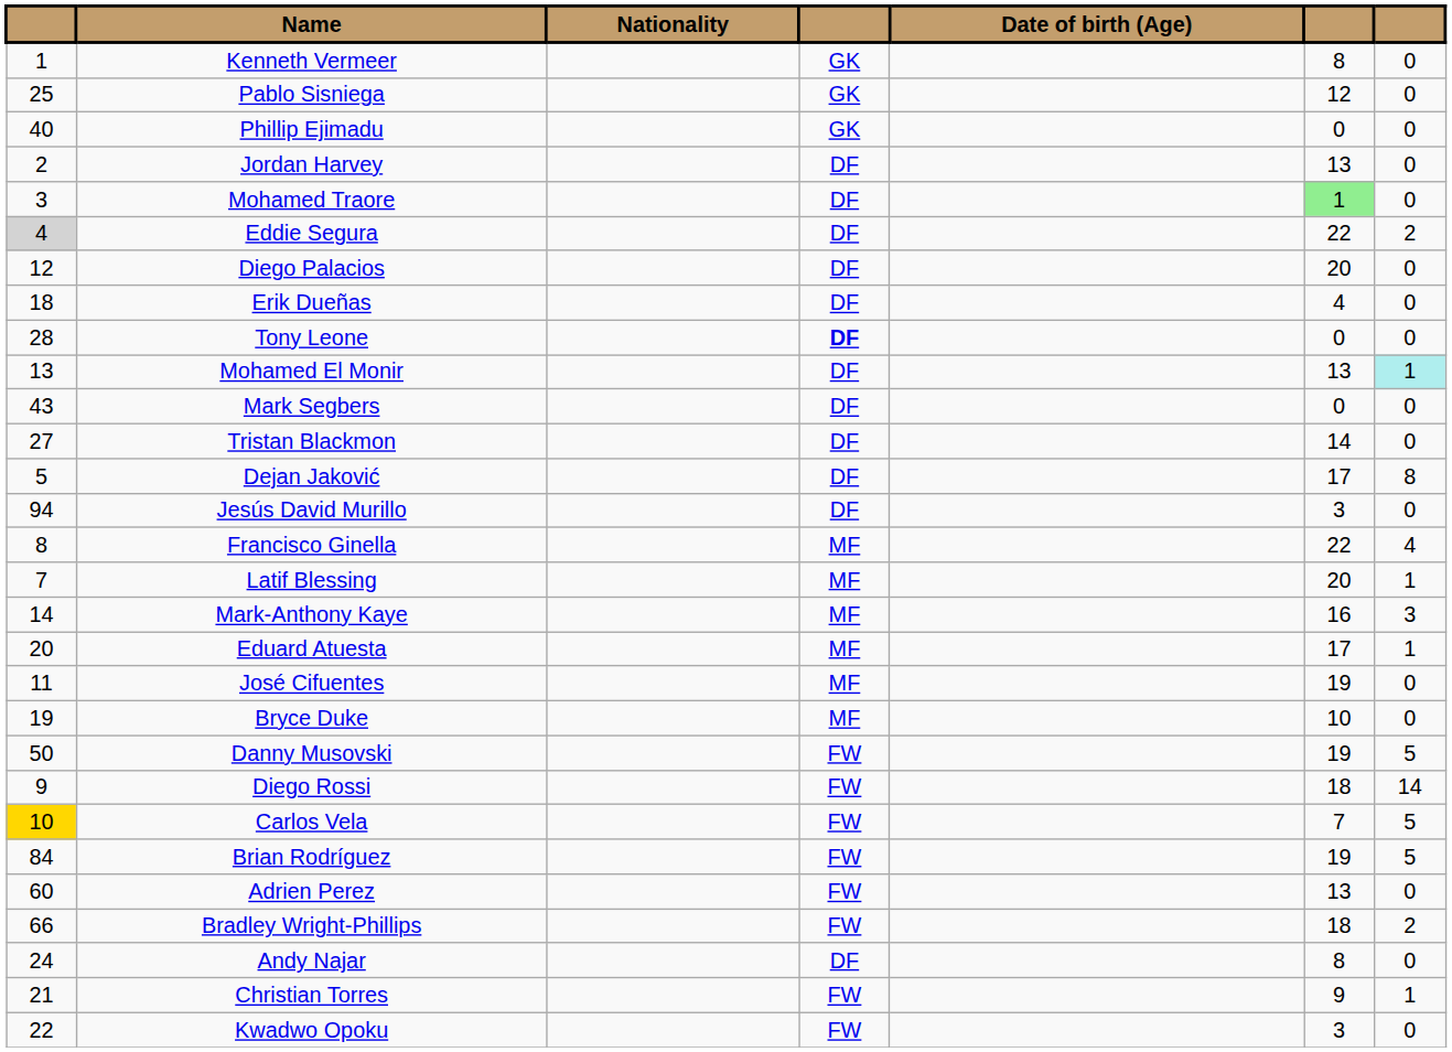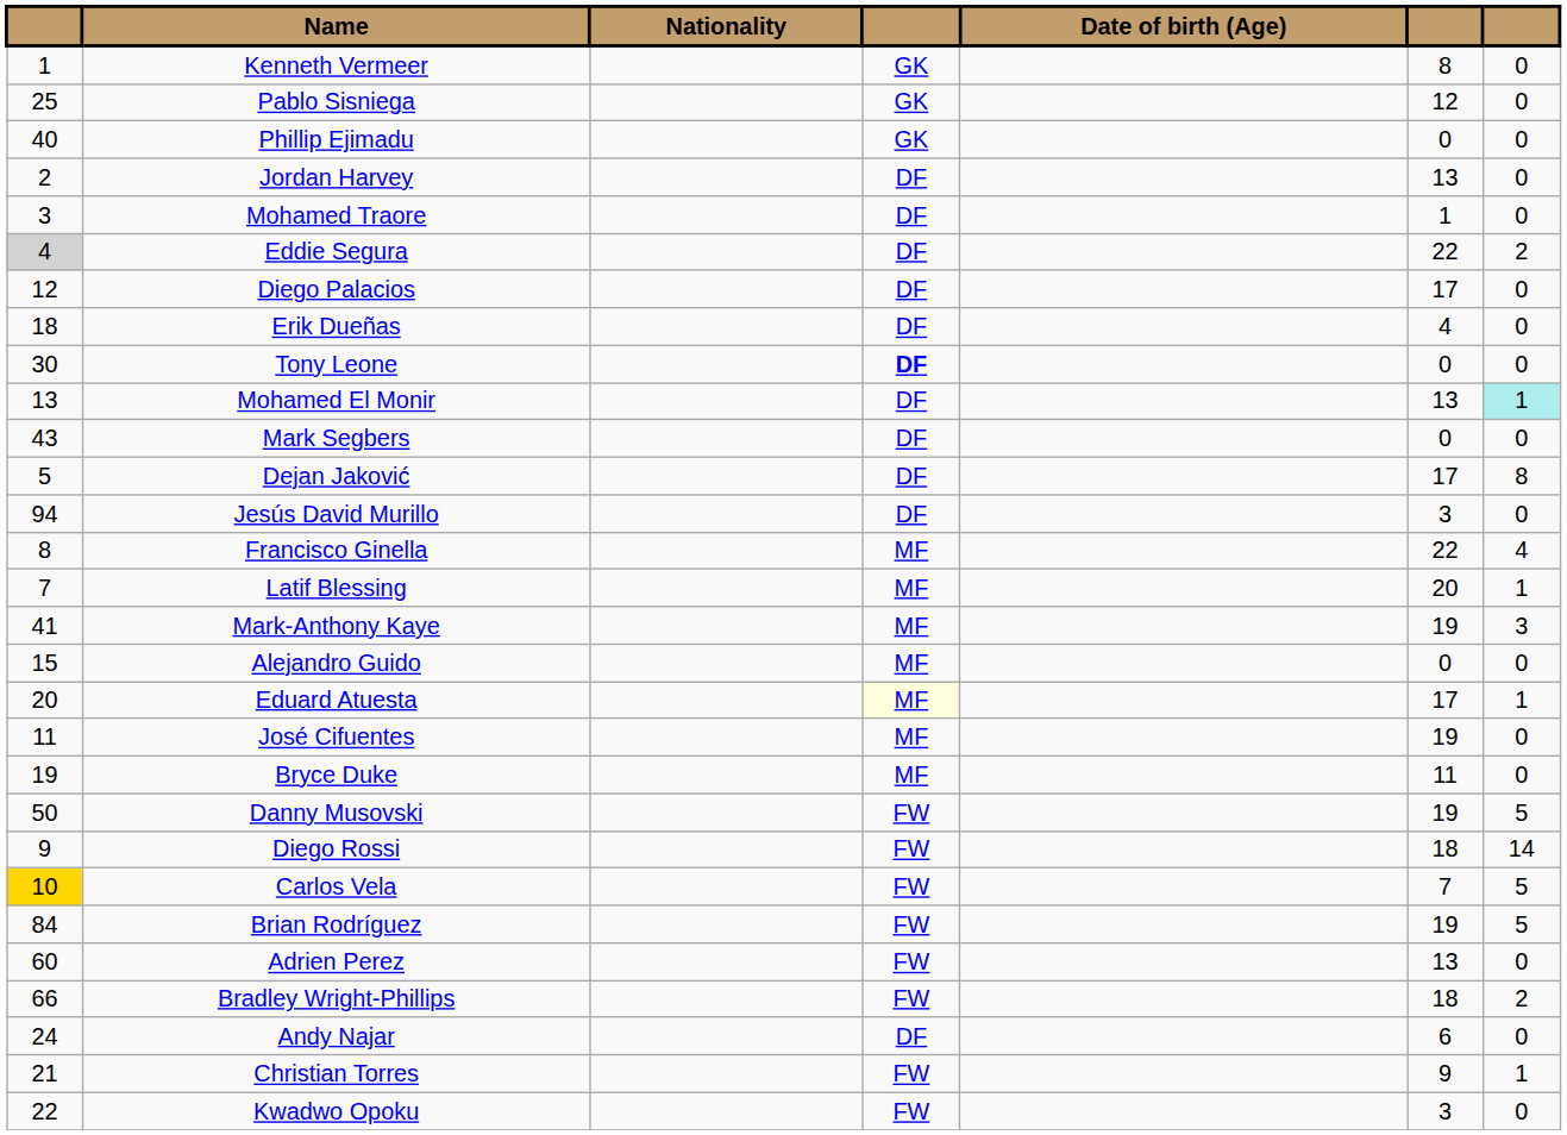Mohamed Traore | column 6: lightgreen background -> no background
Diego Palacios | column 6: 20 -> 17
Tony Leone | column 1: 28 -> 30
- row: 27 | Tristan Blackmon | DF | 14 | 0
Mark-Anthony Kaye | column 1: 14 -> 41
Mark-Anthony Kaye | column 6: 16 -> 19
+ row: 15 | Alejandro Guido | MF | 0 | 0
Eduard Atuesta | column 4: no background -> lightyellow background
Bryce Duke | column 6: 10 -> 11
Andy Najar | column 6: 8 -> 6
